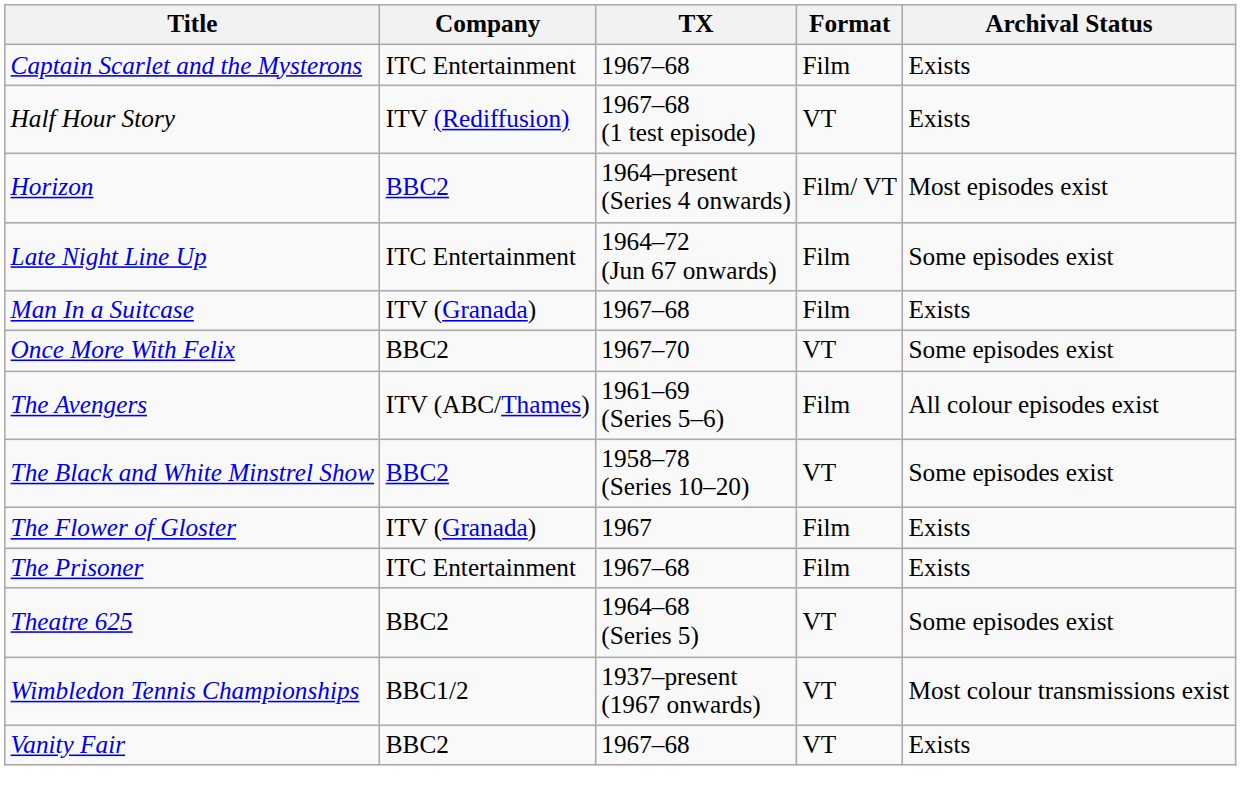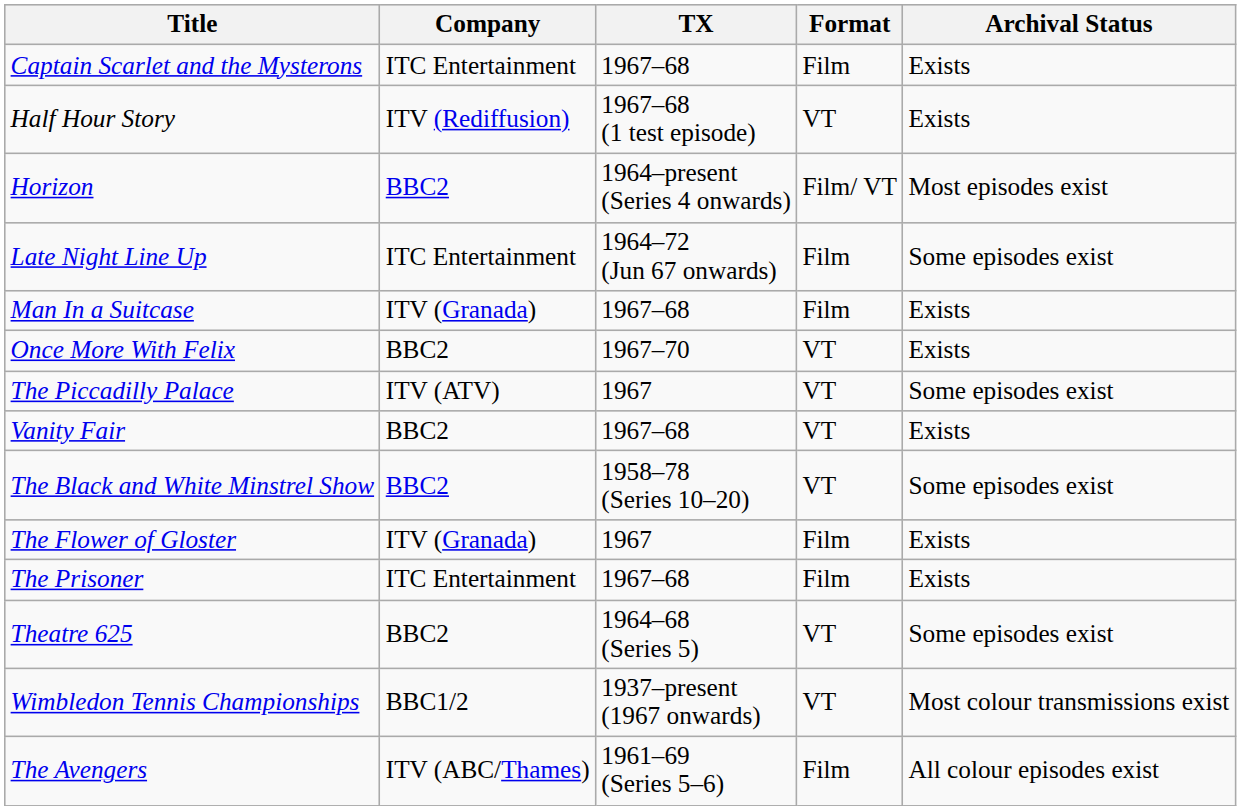Once More With Felix | Archival Status: Some episodes exist -> Exists
+ row: The Piccadilly Palace | ITV (ATV) | 1967 | VT | Some episodes exist
rows swapped: The Avengers <-> Vanity Fair
